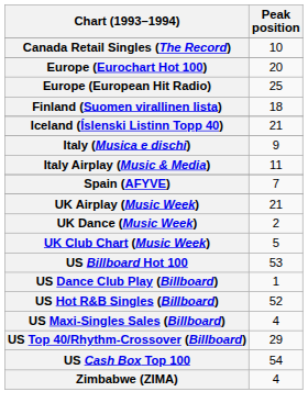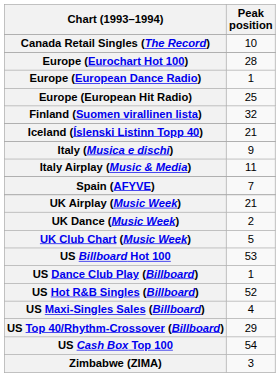Europe (Eurochart Hot 100) | Peak position: 20 -> 28
+ row: Europe (European Dance Radio) | 1
Finland (Suomen virallinen lista) | Peak position: 18 -> 32
Zimbabwe (ZIMA) | Peak position: 4 -> 3
